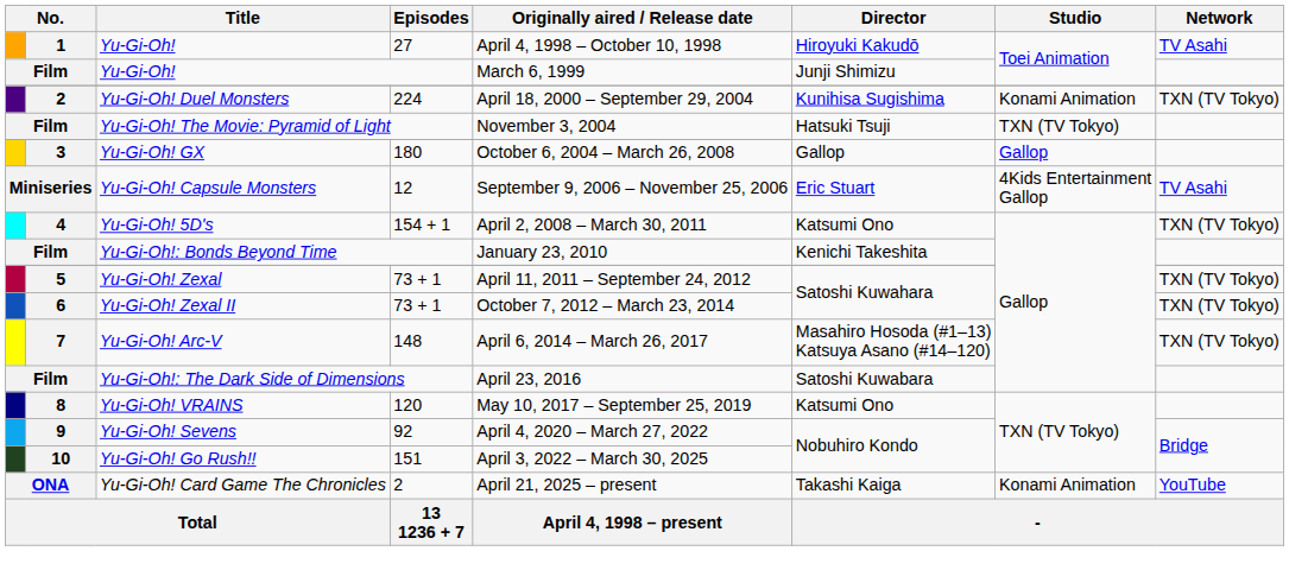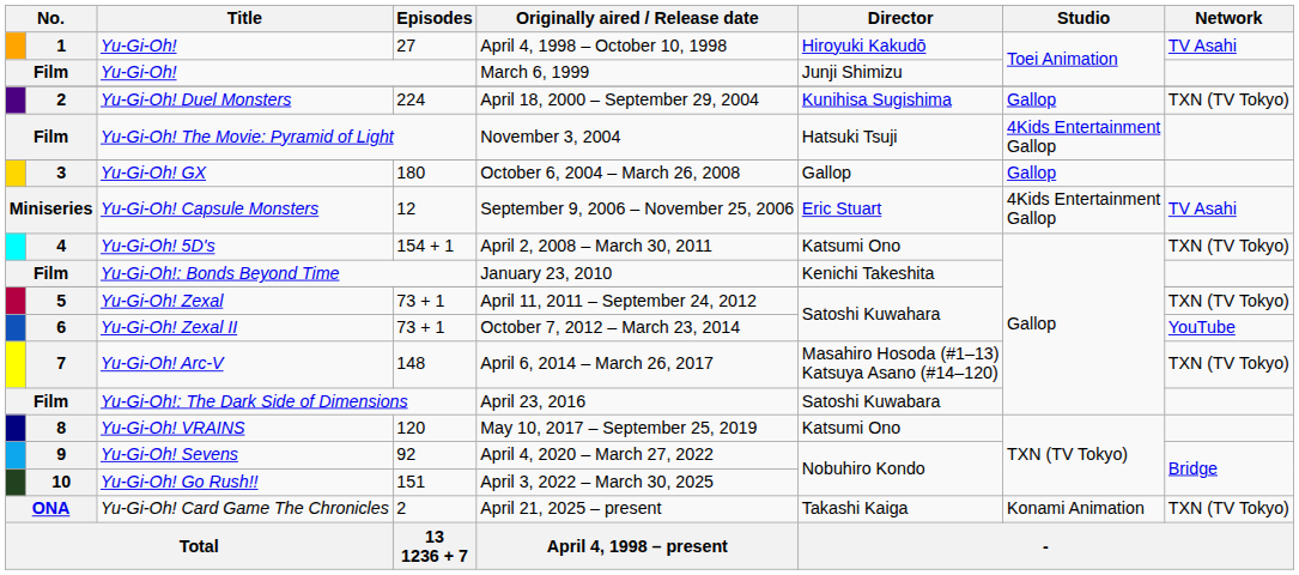Yu-Gi-Oh! Duel Monsters | Studio: Konami Animation -> Gallop
Yu-Gi-Oh! The Movie: Pyramid of Light | Studio: TXN (TV Tokyo) -> 4Kids Entertainment Gallop
Yu-Gi-Oh! Zexal II | Network: TXN (TV Tokyo) -> YouTube
Yu-Gi-Oh! Card Game The Chronicles | Network: YouTube -> TXN (TV Tokyo)
